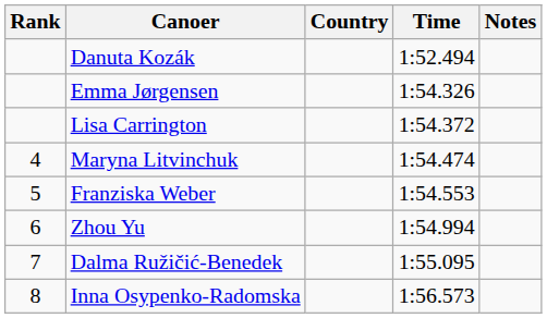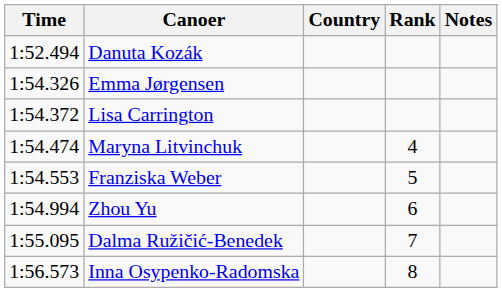columns swapped: Rank <-> Time
